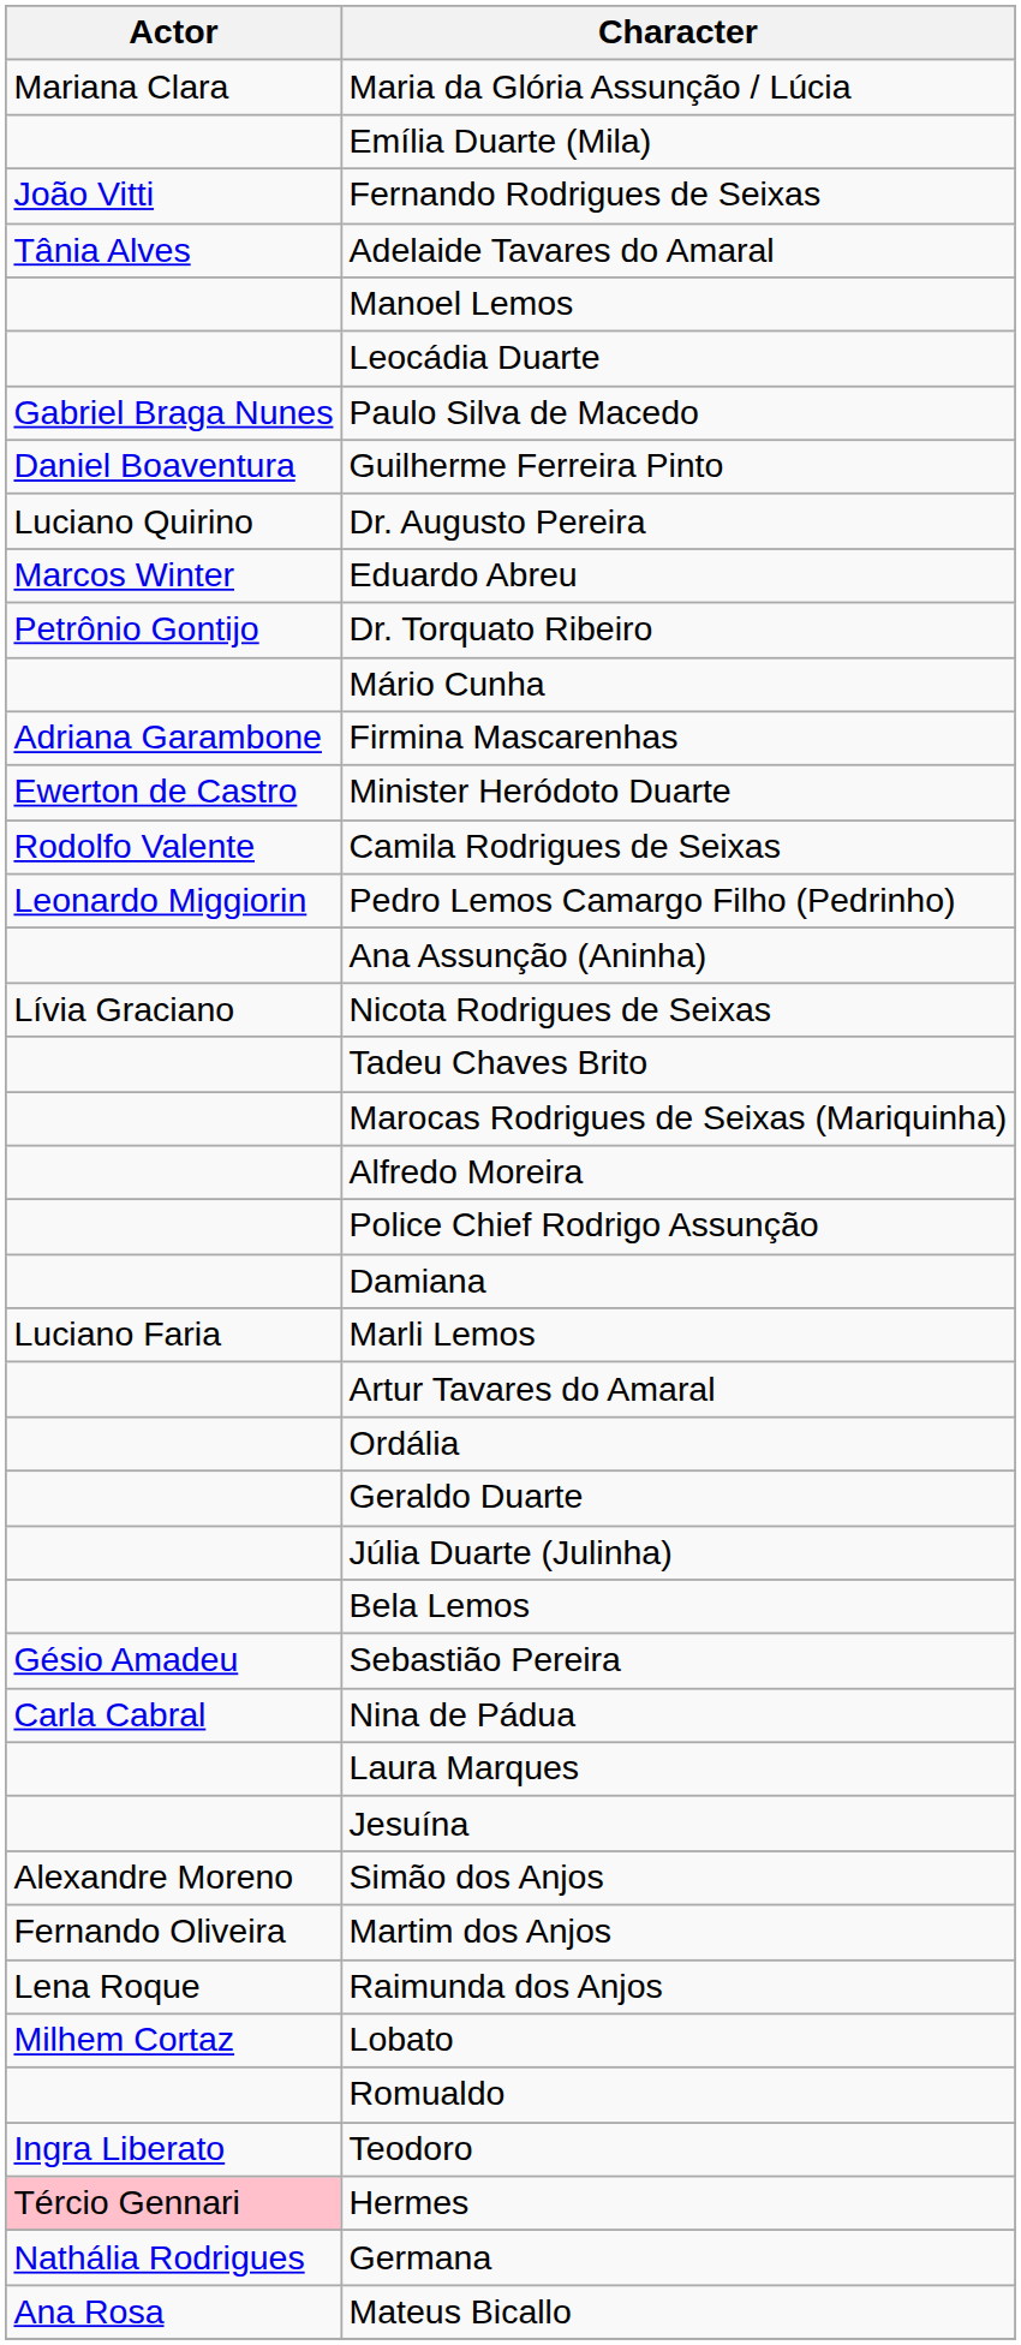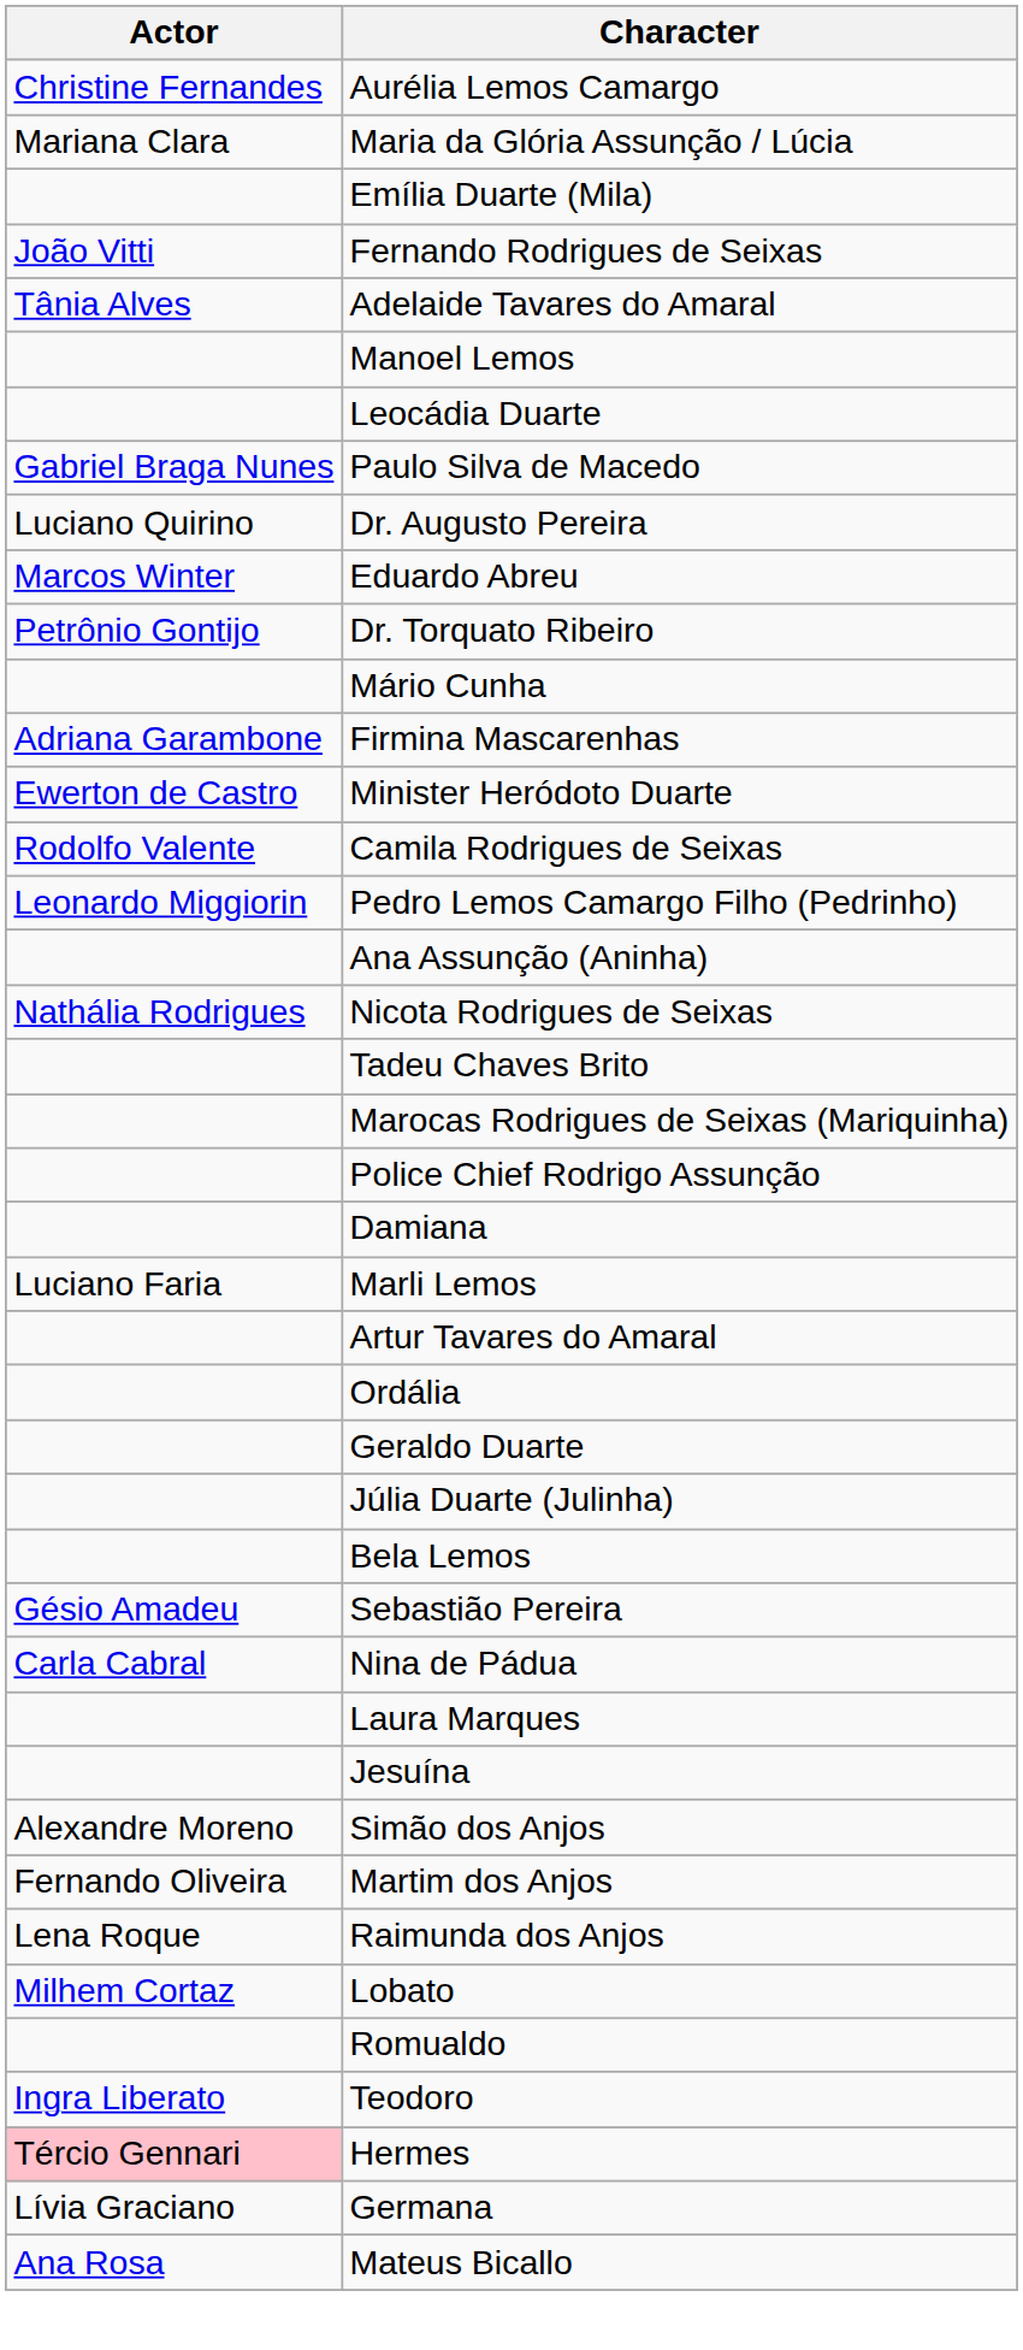+ row: Christine Fernandes | Aurélia Lemos Camargo
- row: Daniel Boaventura | Guilherme Ferreira Pinto
Nicota Rodrigues de Seixas | Actor: Lívia Graciano -> Nathália Rodrigues
- row: Alfredo Moreira
Germana | Actor: Nathália Rodrigues -> Lívia Graciano
